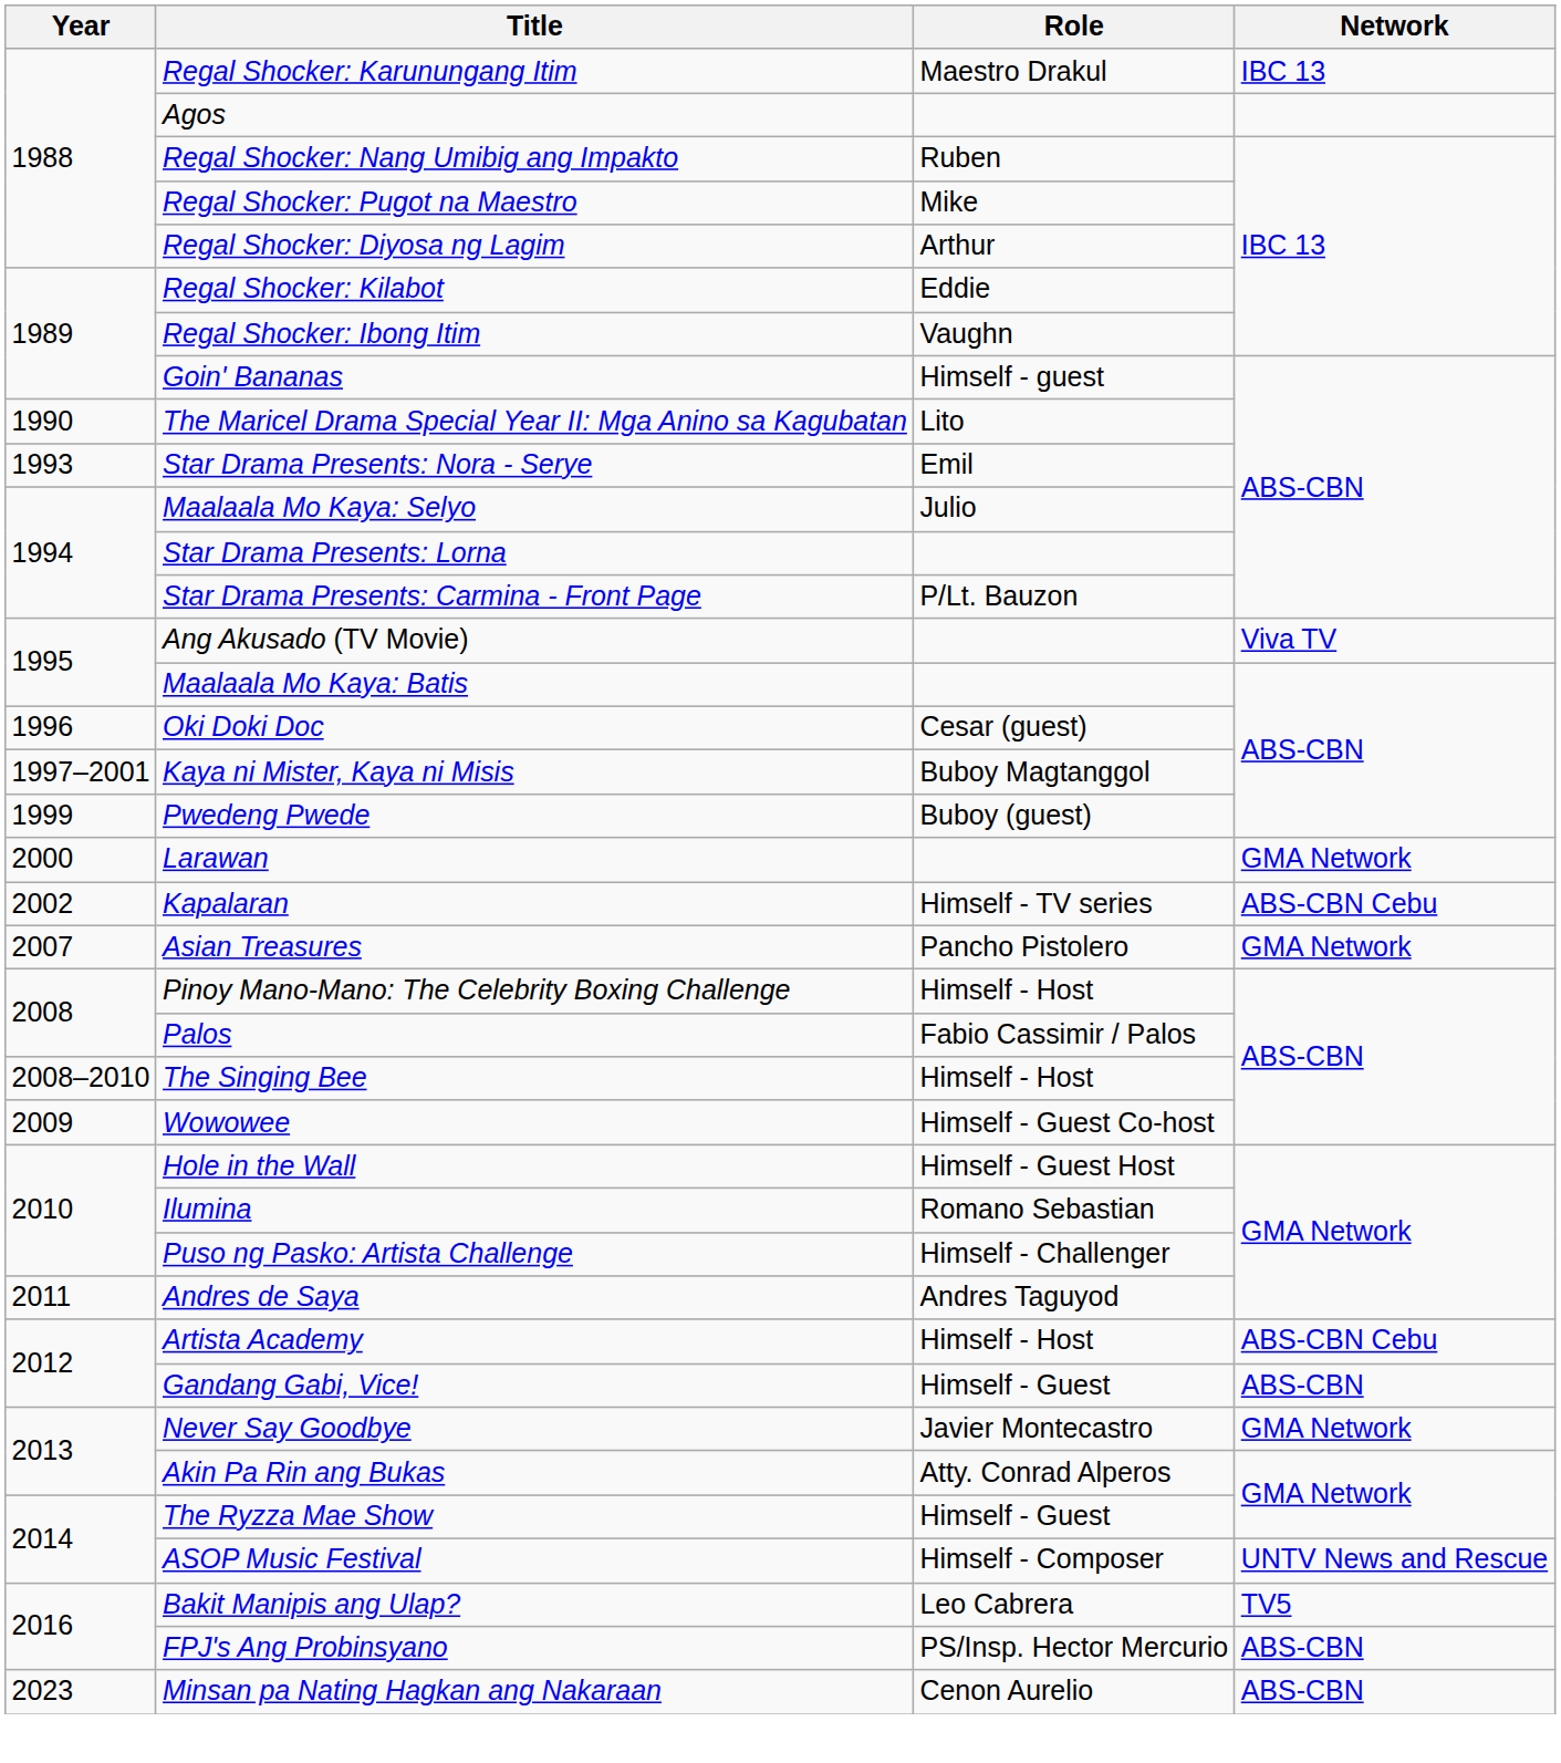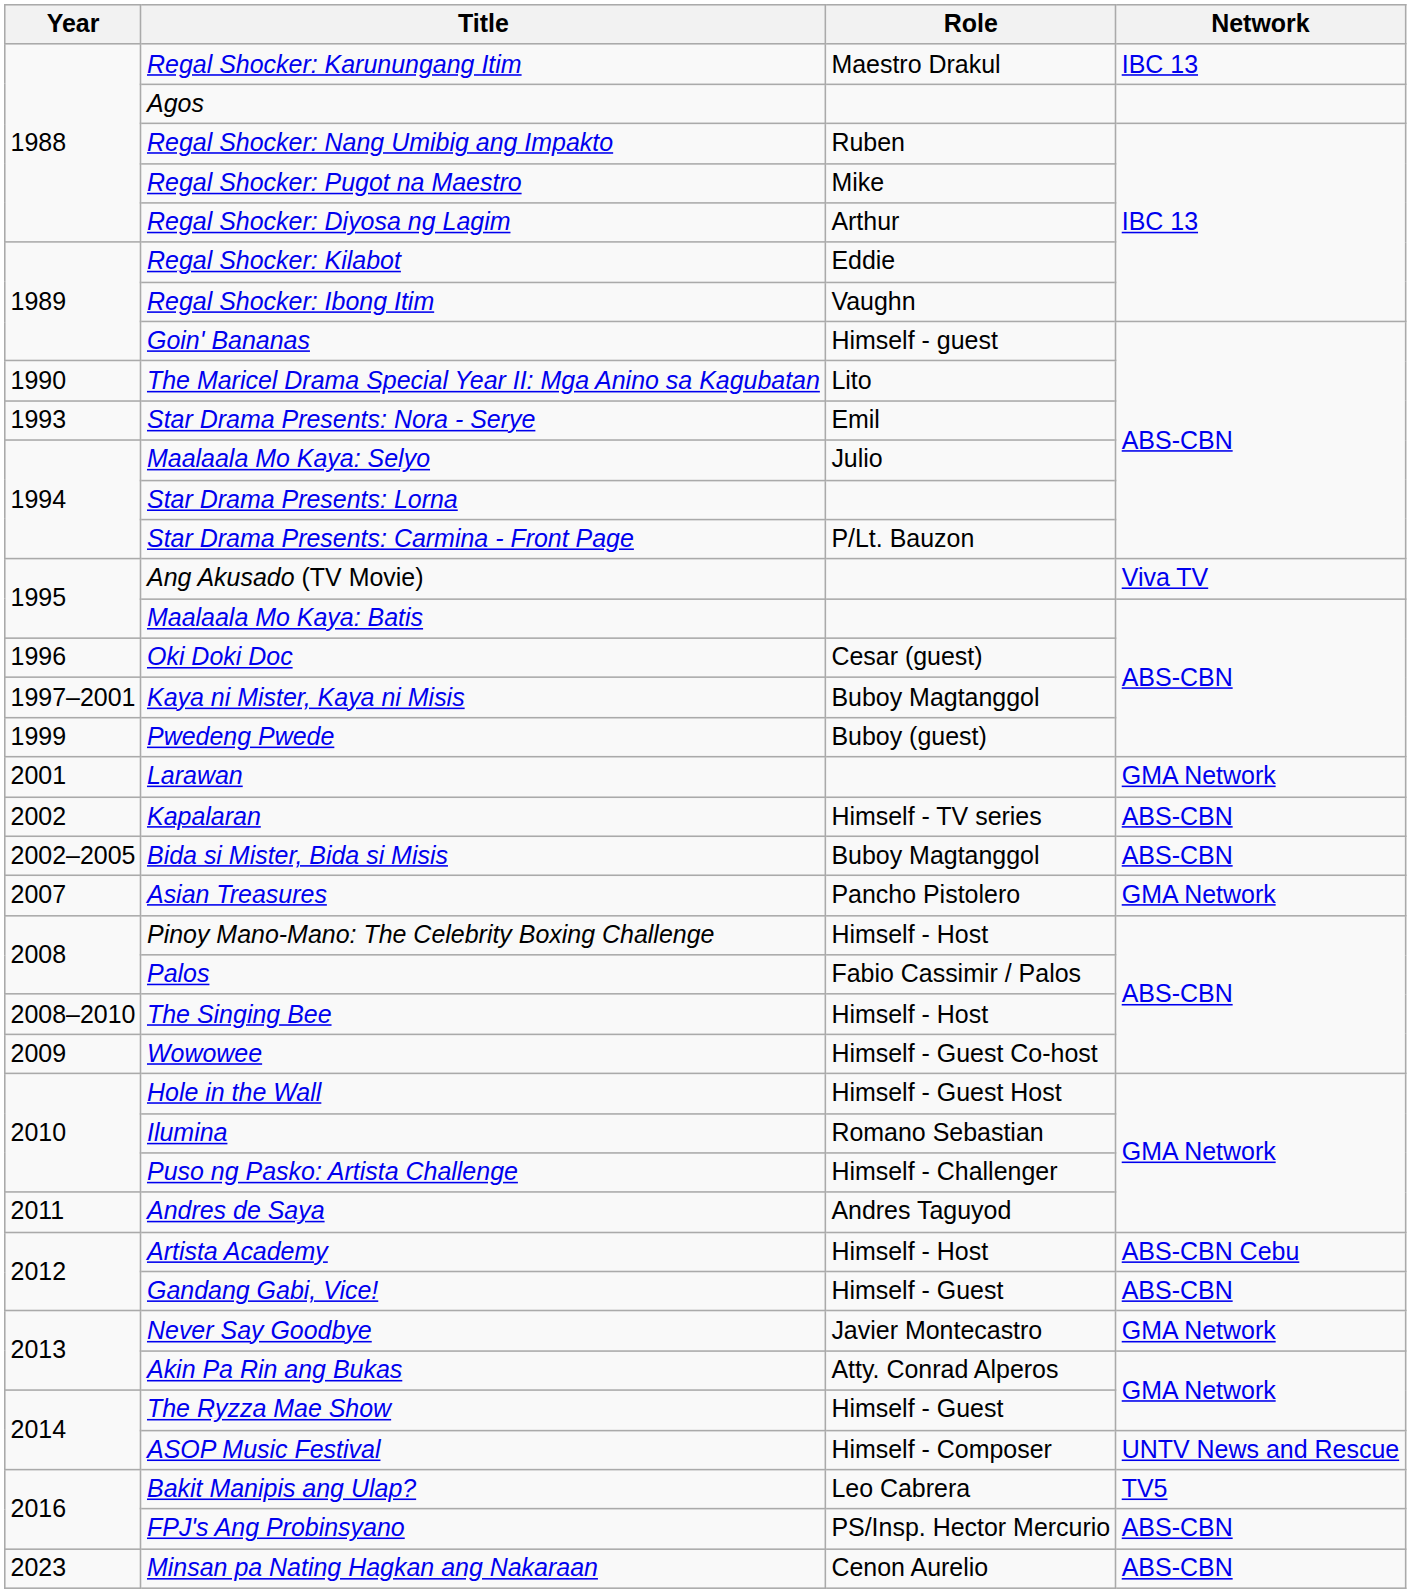Larawan | Year: 2000 -> 2001
Kapalaran | Network: ABS-CBN Cebu -> ABS-CBN
+ row: 2002–2005 | Bida si Mister, Bida si Misis | Buboy Magtanggol | ABS-CBN
